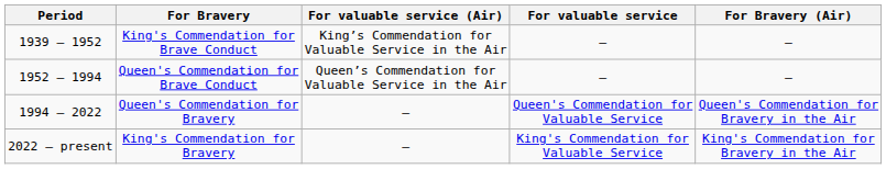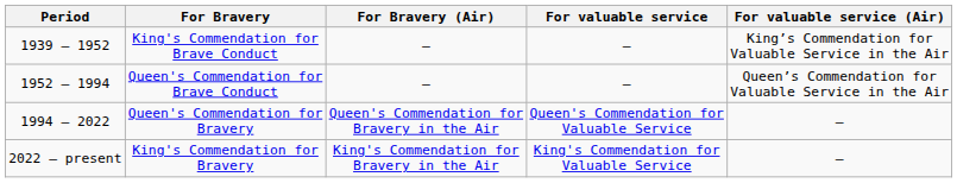columns swapped: For Bravery (Air) <-> For valuable service (Air)
